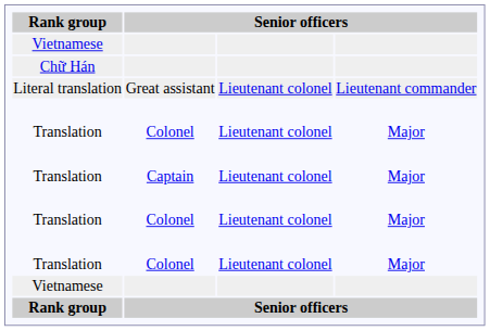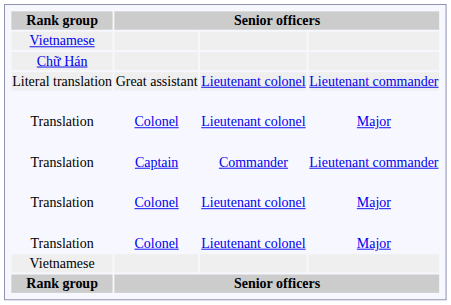Translation / Captain | column 3: Lieutenant colonel -> Commander
Translation / Captain | column 4: Major -> Lieutenant commander
